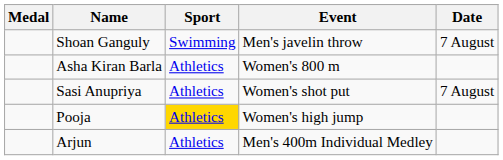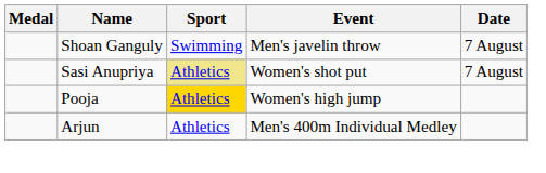- row: Asha Kiran Barla | Athletics | Women's 800 m
Sasi Anupriya | Sport: no background -> khaki background
